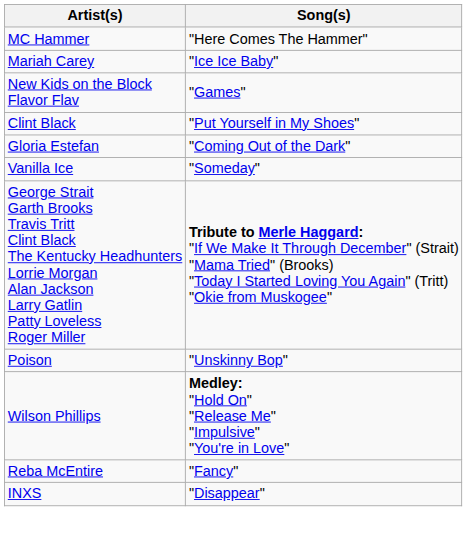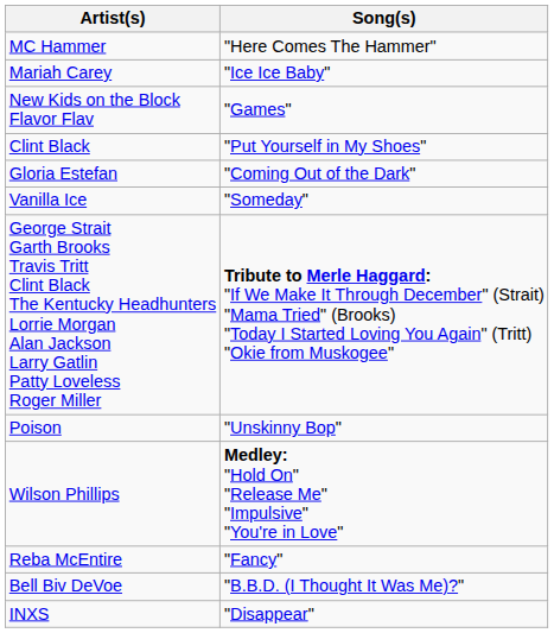+ row: Bell Biv DeVoe | "B.B.D. (I Thought It Was Me)?"
